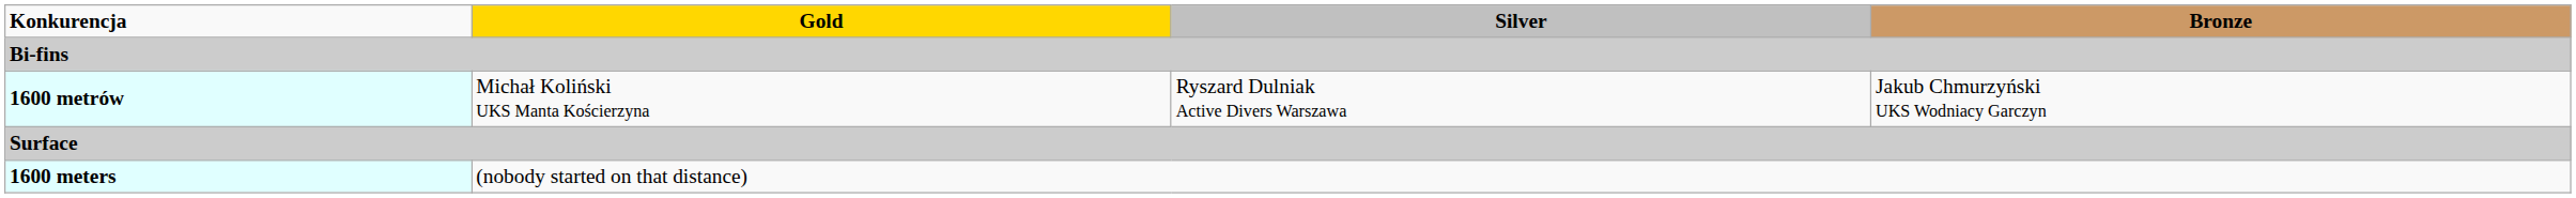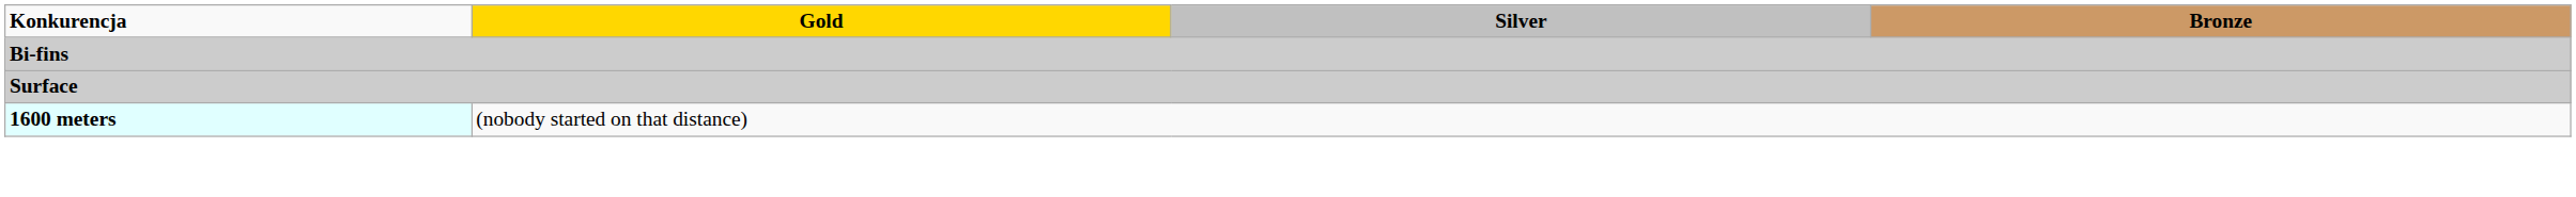- row: 1600 metrów | Michał Koliński UKS Manta Kościerzyna | Ryszard Dulniak Active Divers Warszawa | Jakub Chmurzyński UKS Wodniacy Garczyn
